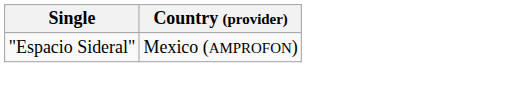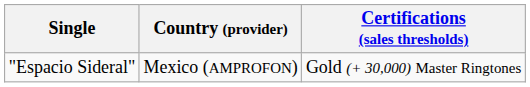+ column: Certifications (sales thresholds) | Gold (+ 30,000) Master Ringtones
